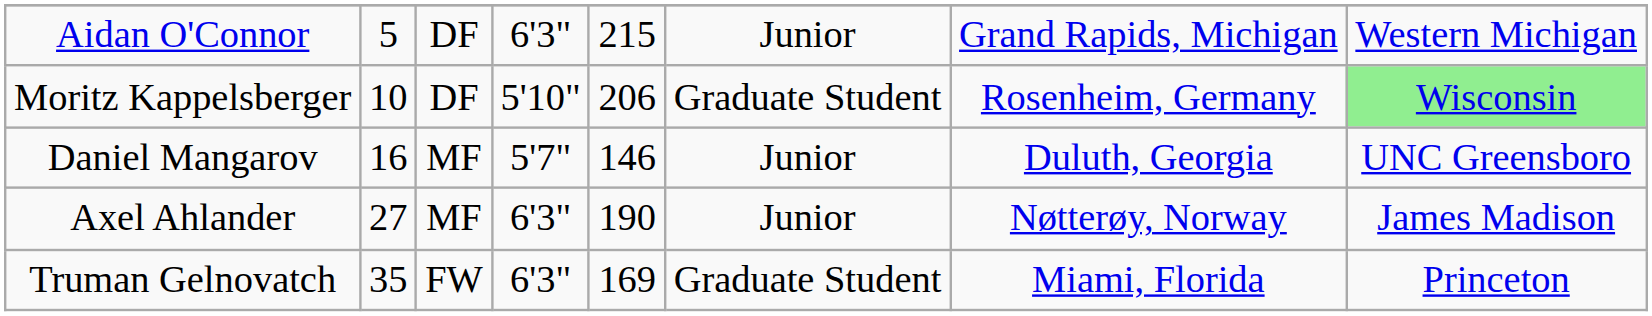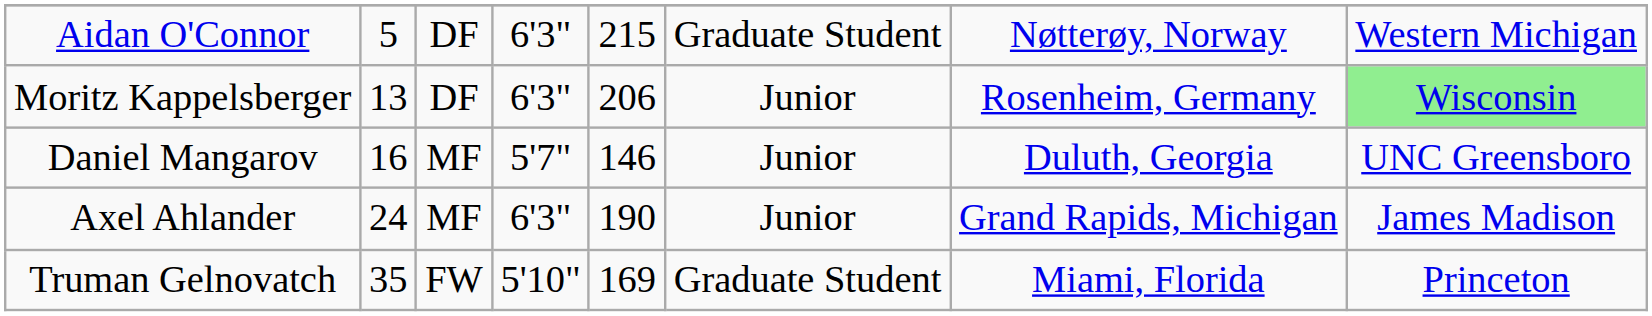Aidan O'Connor | column 6: Junior -> Graduate Student
Aidan O'Connor | column 7: Grand Rapids, Michigan -> Nøtterøy, Norway
Moritz Kappelsberger | column 2: 10 -> 13
Moritz Kappelsberger | column 4: 5'10" -> 6'3"
Moritz Kappelsberger | column 6: Graduate Student -> Junior
Axel Ahlander | column 2: 27 -> 24
Axel Ahlander | column 7: Nøtterøy, Norway -> Grand Rapids, Michigan
Truman Gelnovatch | column 4: 6'3" -> 5'10"
